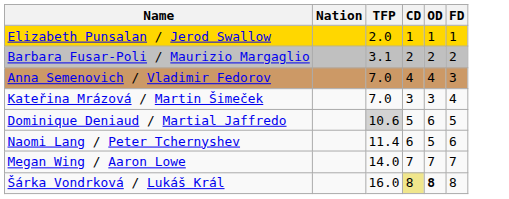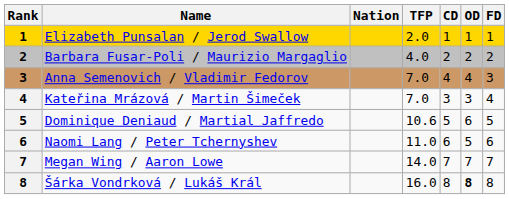+ column: Rank | 1 | 2 | 3 | 4 | 5 | 6 | 7 | 8
Barbara Fusar-Poli / Maurizio Margaglio | TFP: 3.1 -> 4.0
Dominique Deniaud / Martial Jaffredo | TFP: lightgrey background -> no background
Naomi Lang / Peter Tchernyshev | TFP: 11.4 -> 11.0
Šárka Vondrková / Lukáš Král | CD: khaki background -> no background
